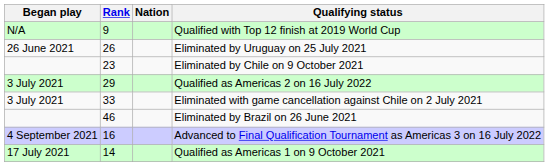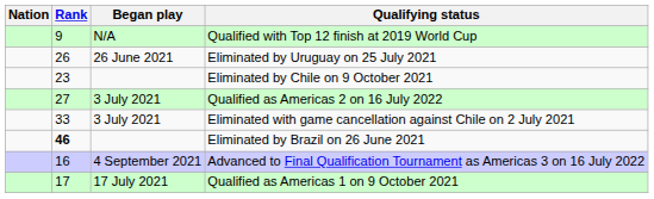columns swapped: Nation <-> Began play
Qualified as Americas 2 on 16 July 2022 | Rank: 29 -> 27
Eliminated by Brazil on 26 June 2021 | Rank: normal -> bold
Qualified as Americas 1 on 9 October 2021 | Rank: 14 -> 17
